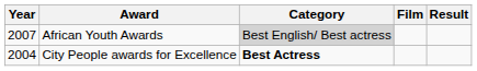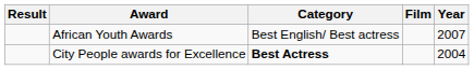columns swapped: Year <-> Result
African Youth Awards | Category: lightgrey background -> no background
